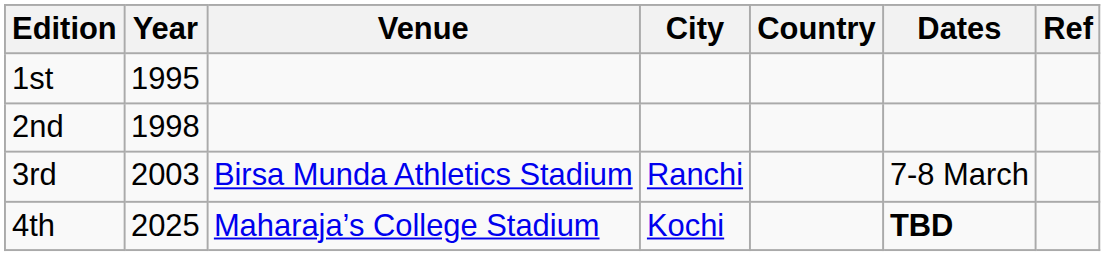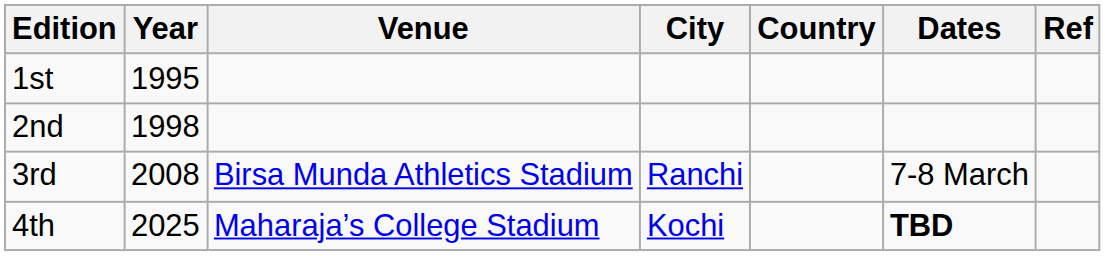3rd | Year: 2003 -> 2008
